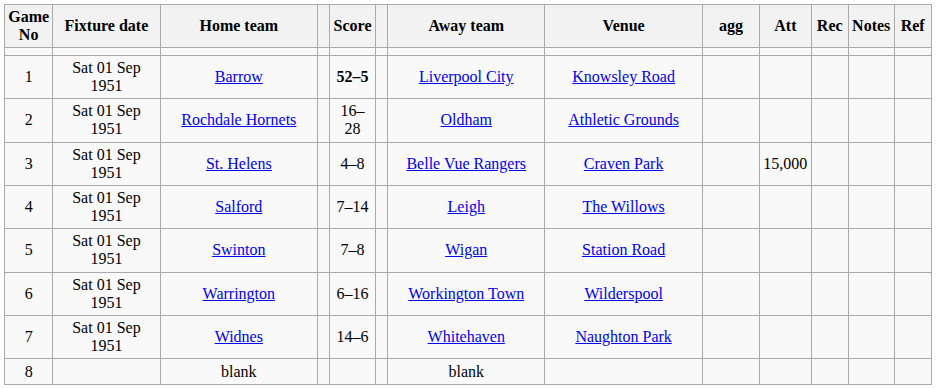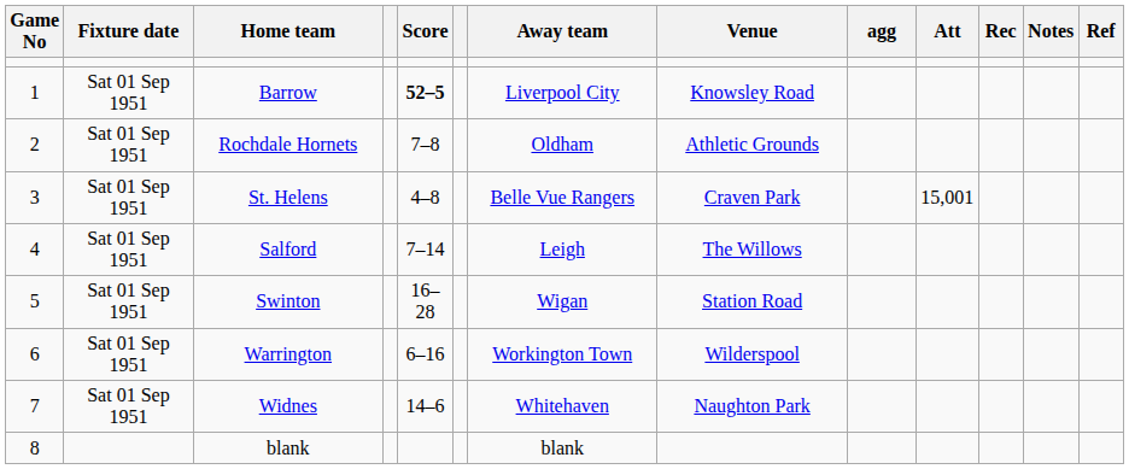Rochdale Hornets | Score: 16–28 -> 7–8
St. Helens | Att: 15,000 -> 15,001
Swinton | Score: 7–8 -> 16–28
